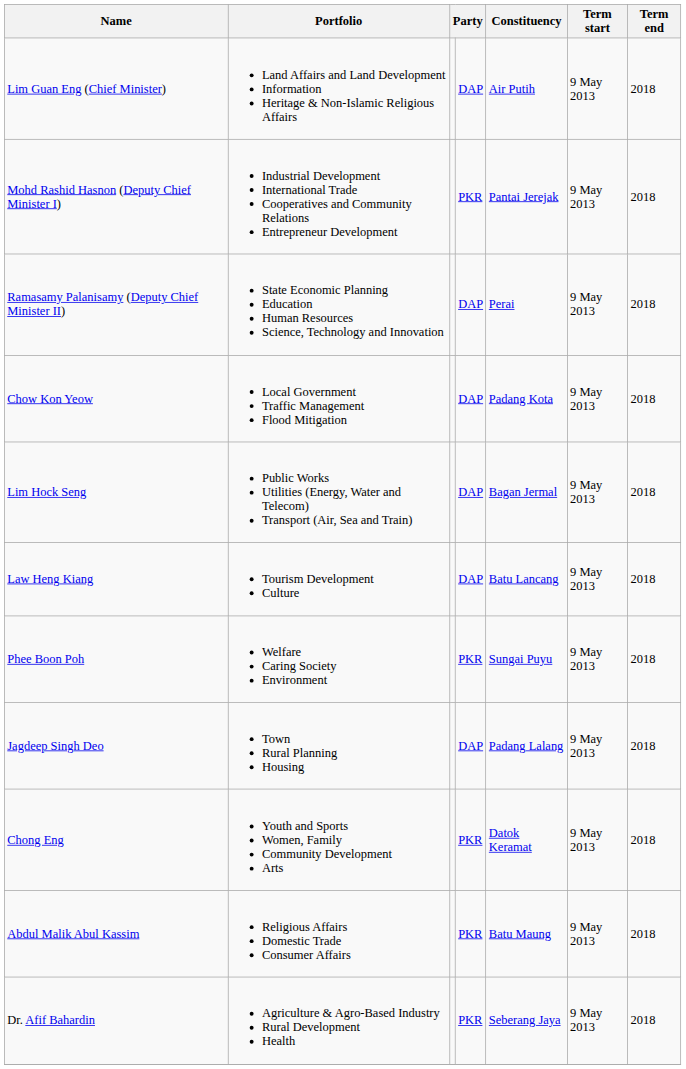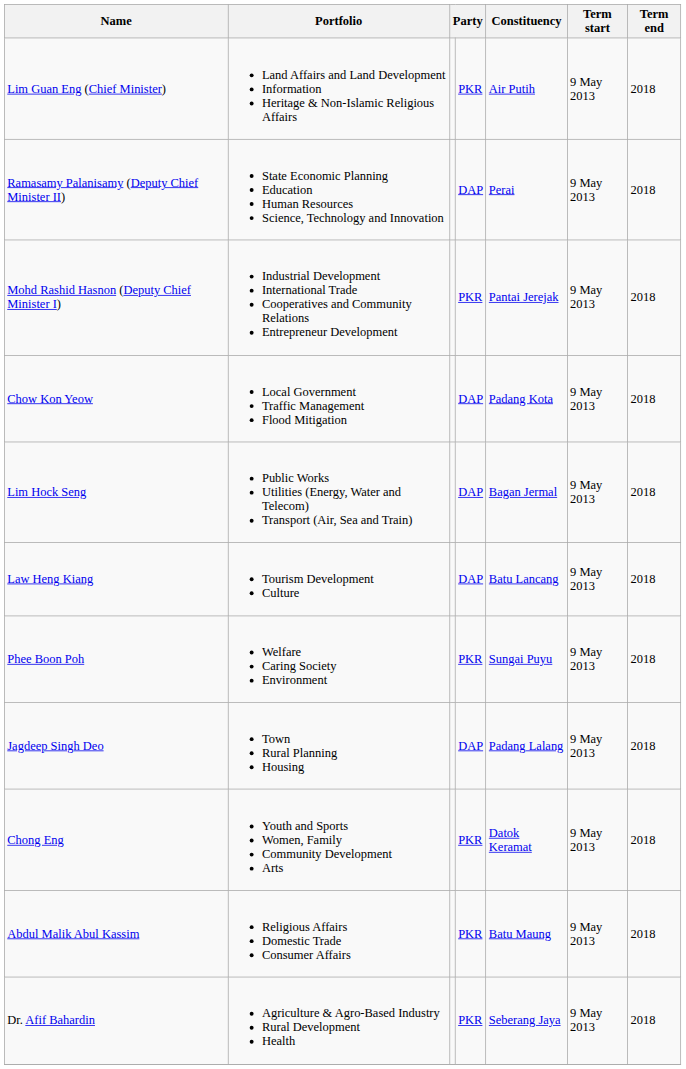Lim Guan Eng (Chief Minister) | column 4: DAP -> PKR
rows swapped: Mohd Rashid Hasnon (Deputy Chief Minister I) <-> Ramasamy Palanisamy (Deputy Chief Minister II)
